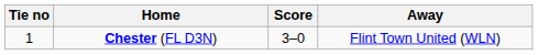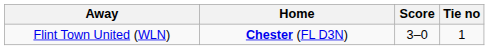columns swapped: Tie no <-> Away
